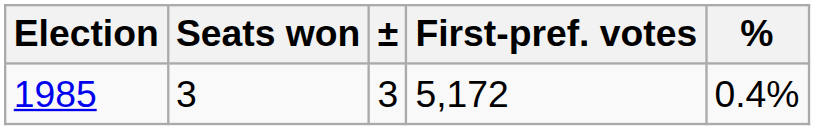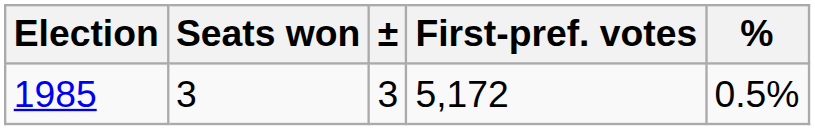1985 | %: 0.4% -> 0.5%
